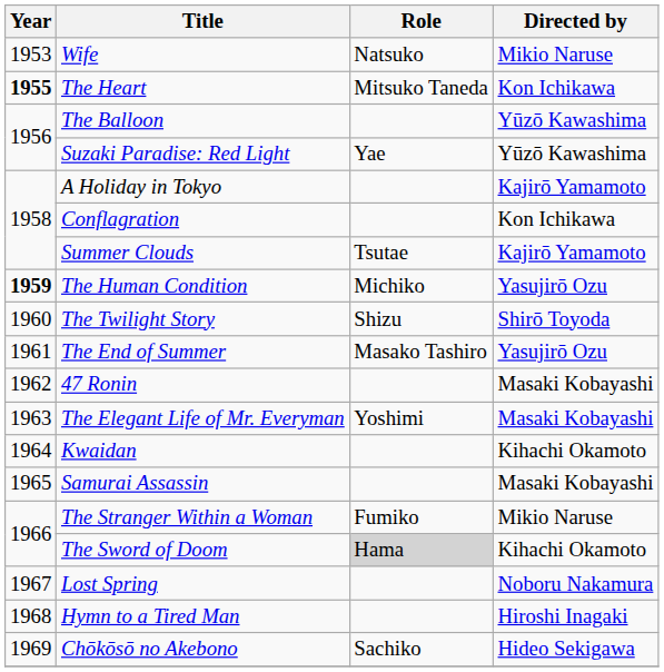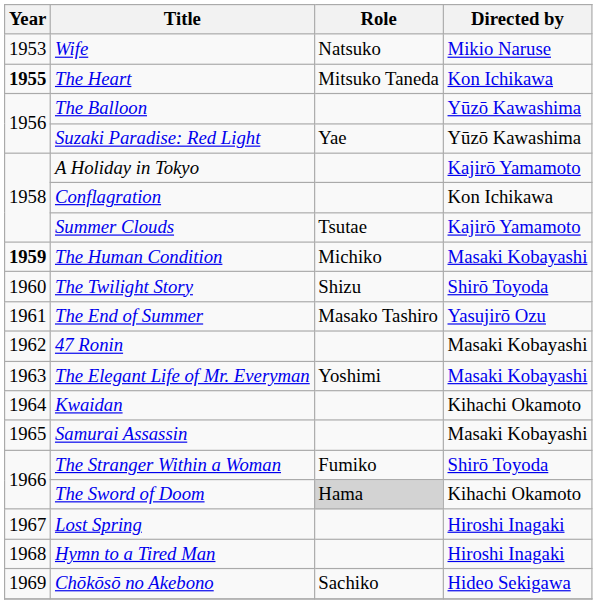The Human Condition | Directed by: Yasujirō Ozu -> Masaki Kobayashi
The Stranger Within a Woman | Directed by: Mikio Naruse -> Shirō Toyoda
Lost Spring | Directed by: Noboru Nakamura -> Hiroshi Inagaki
